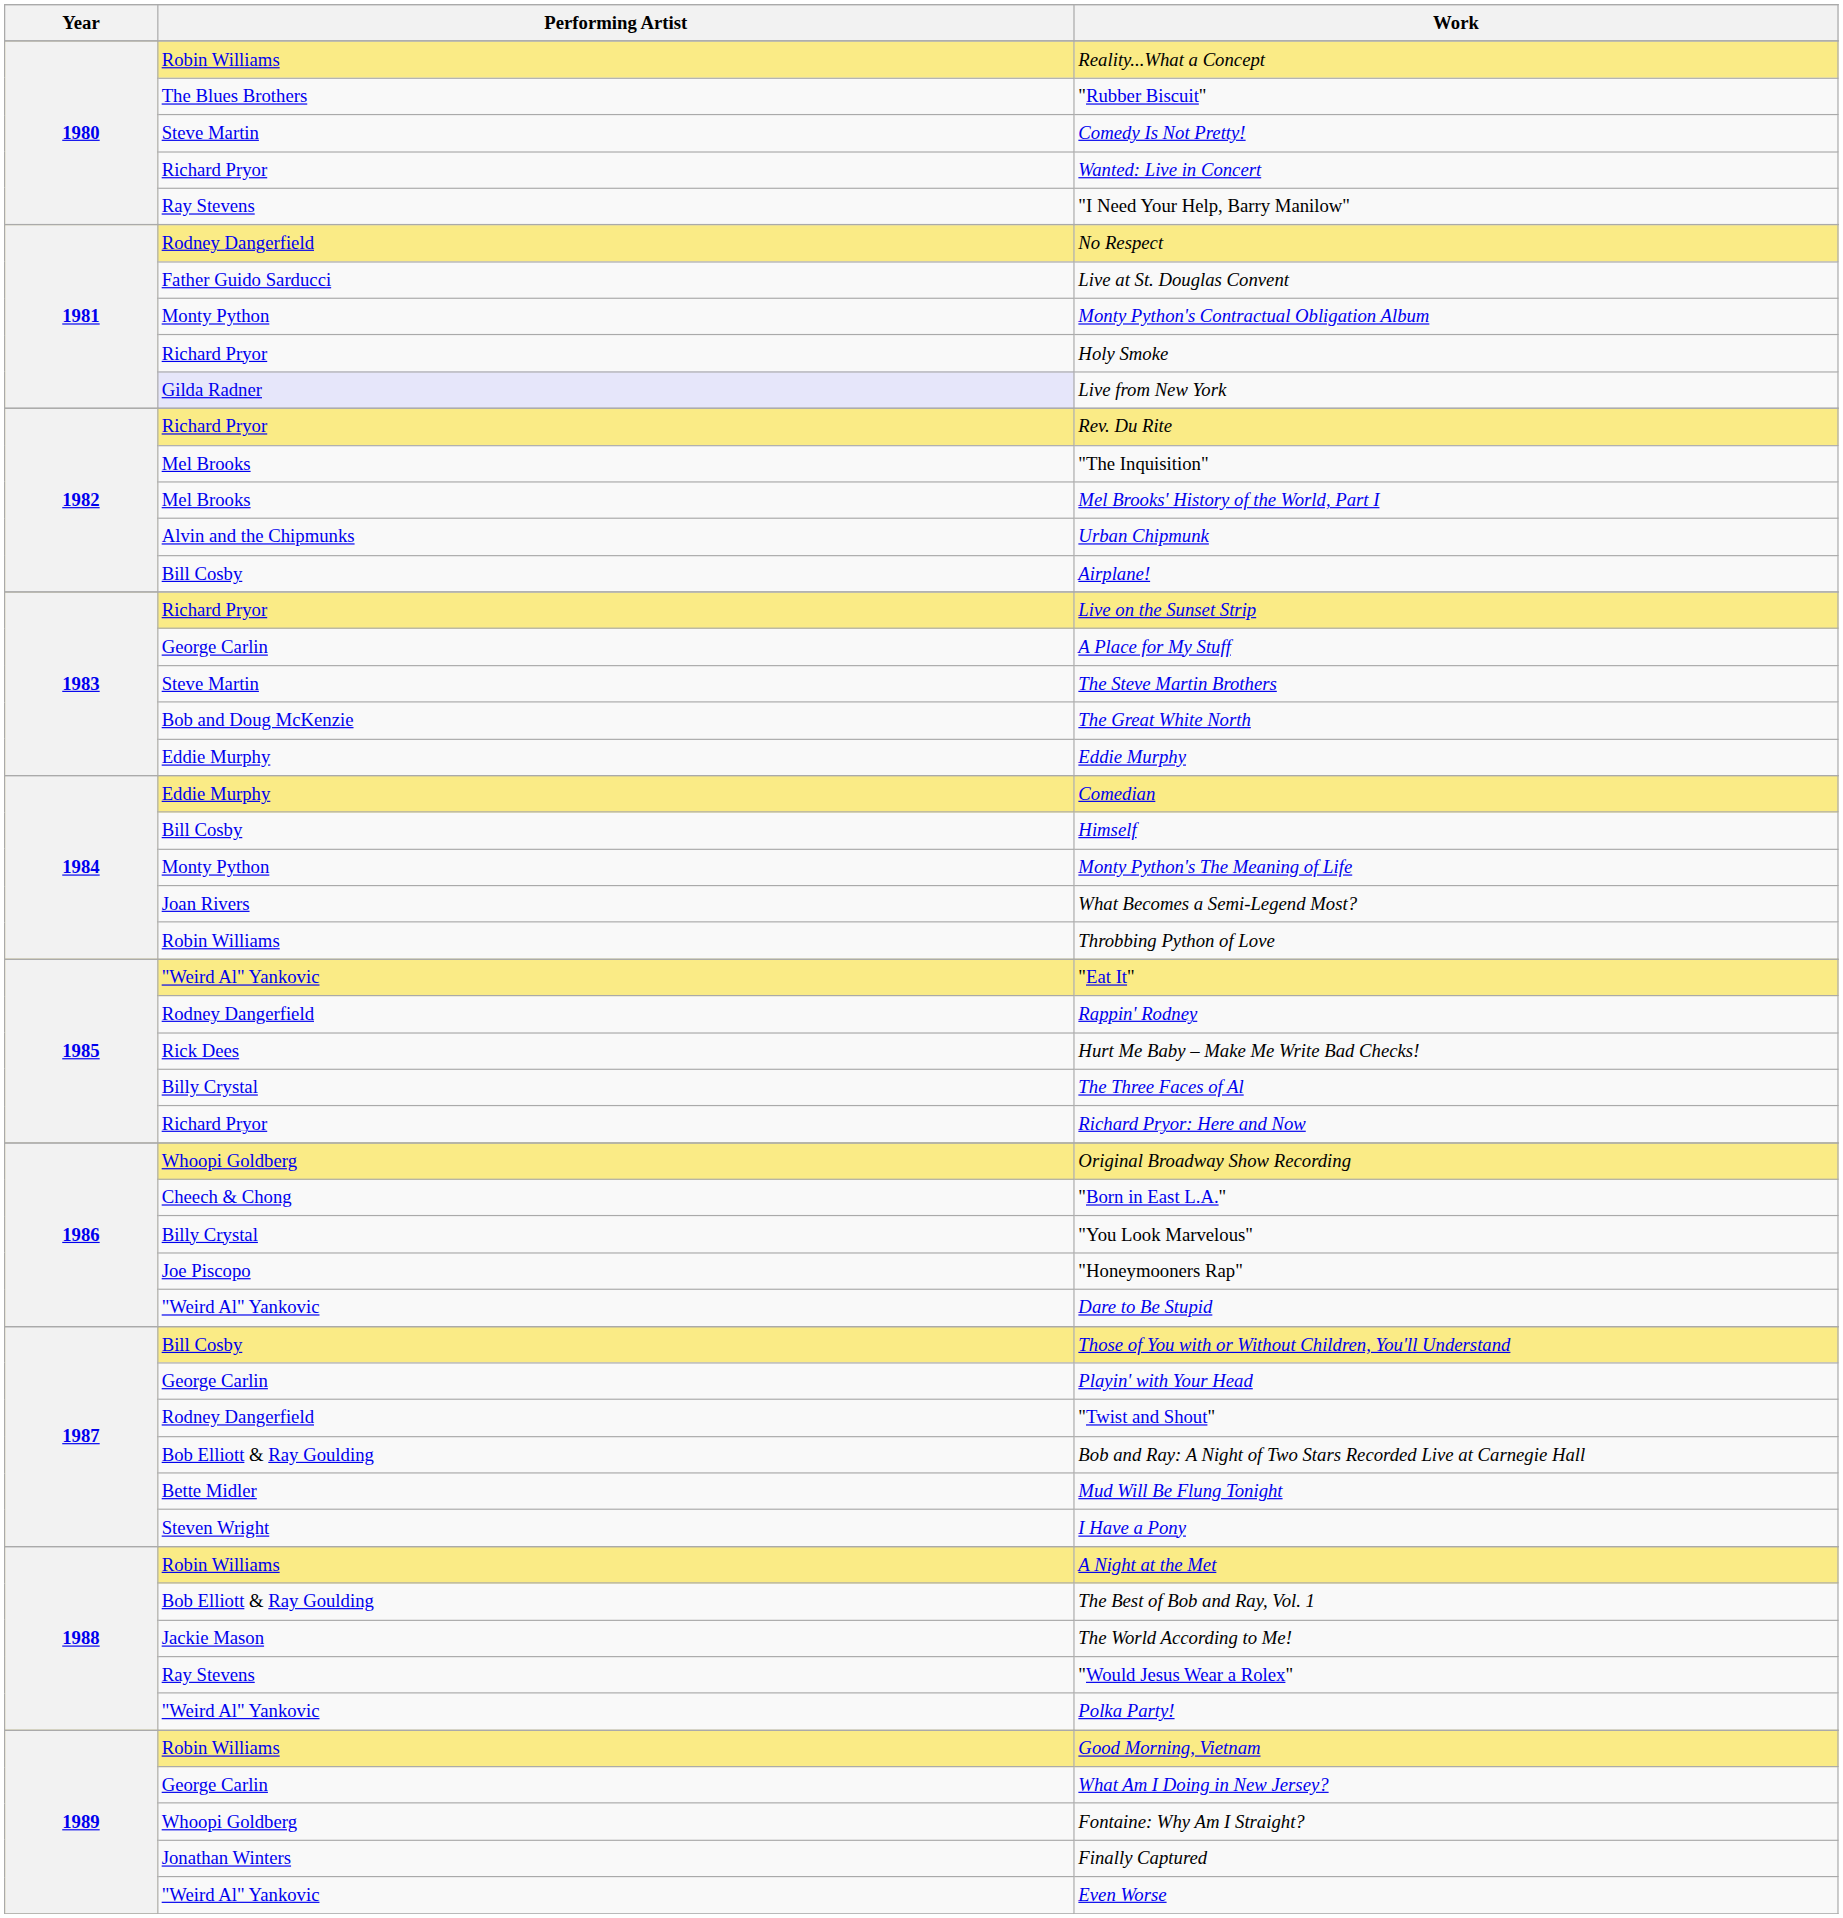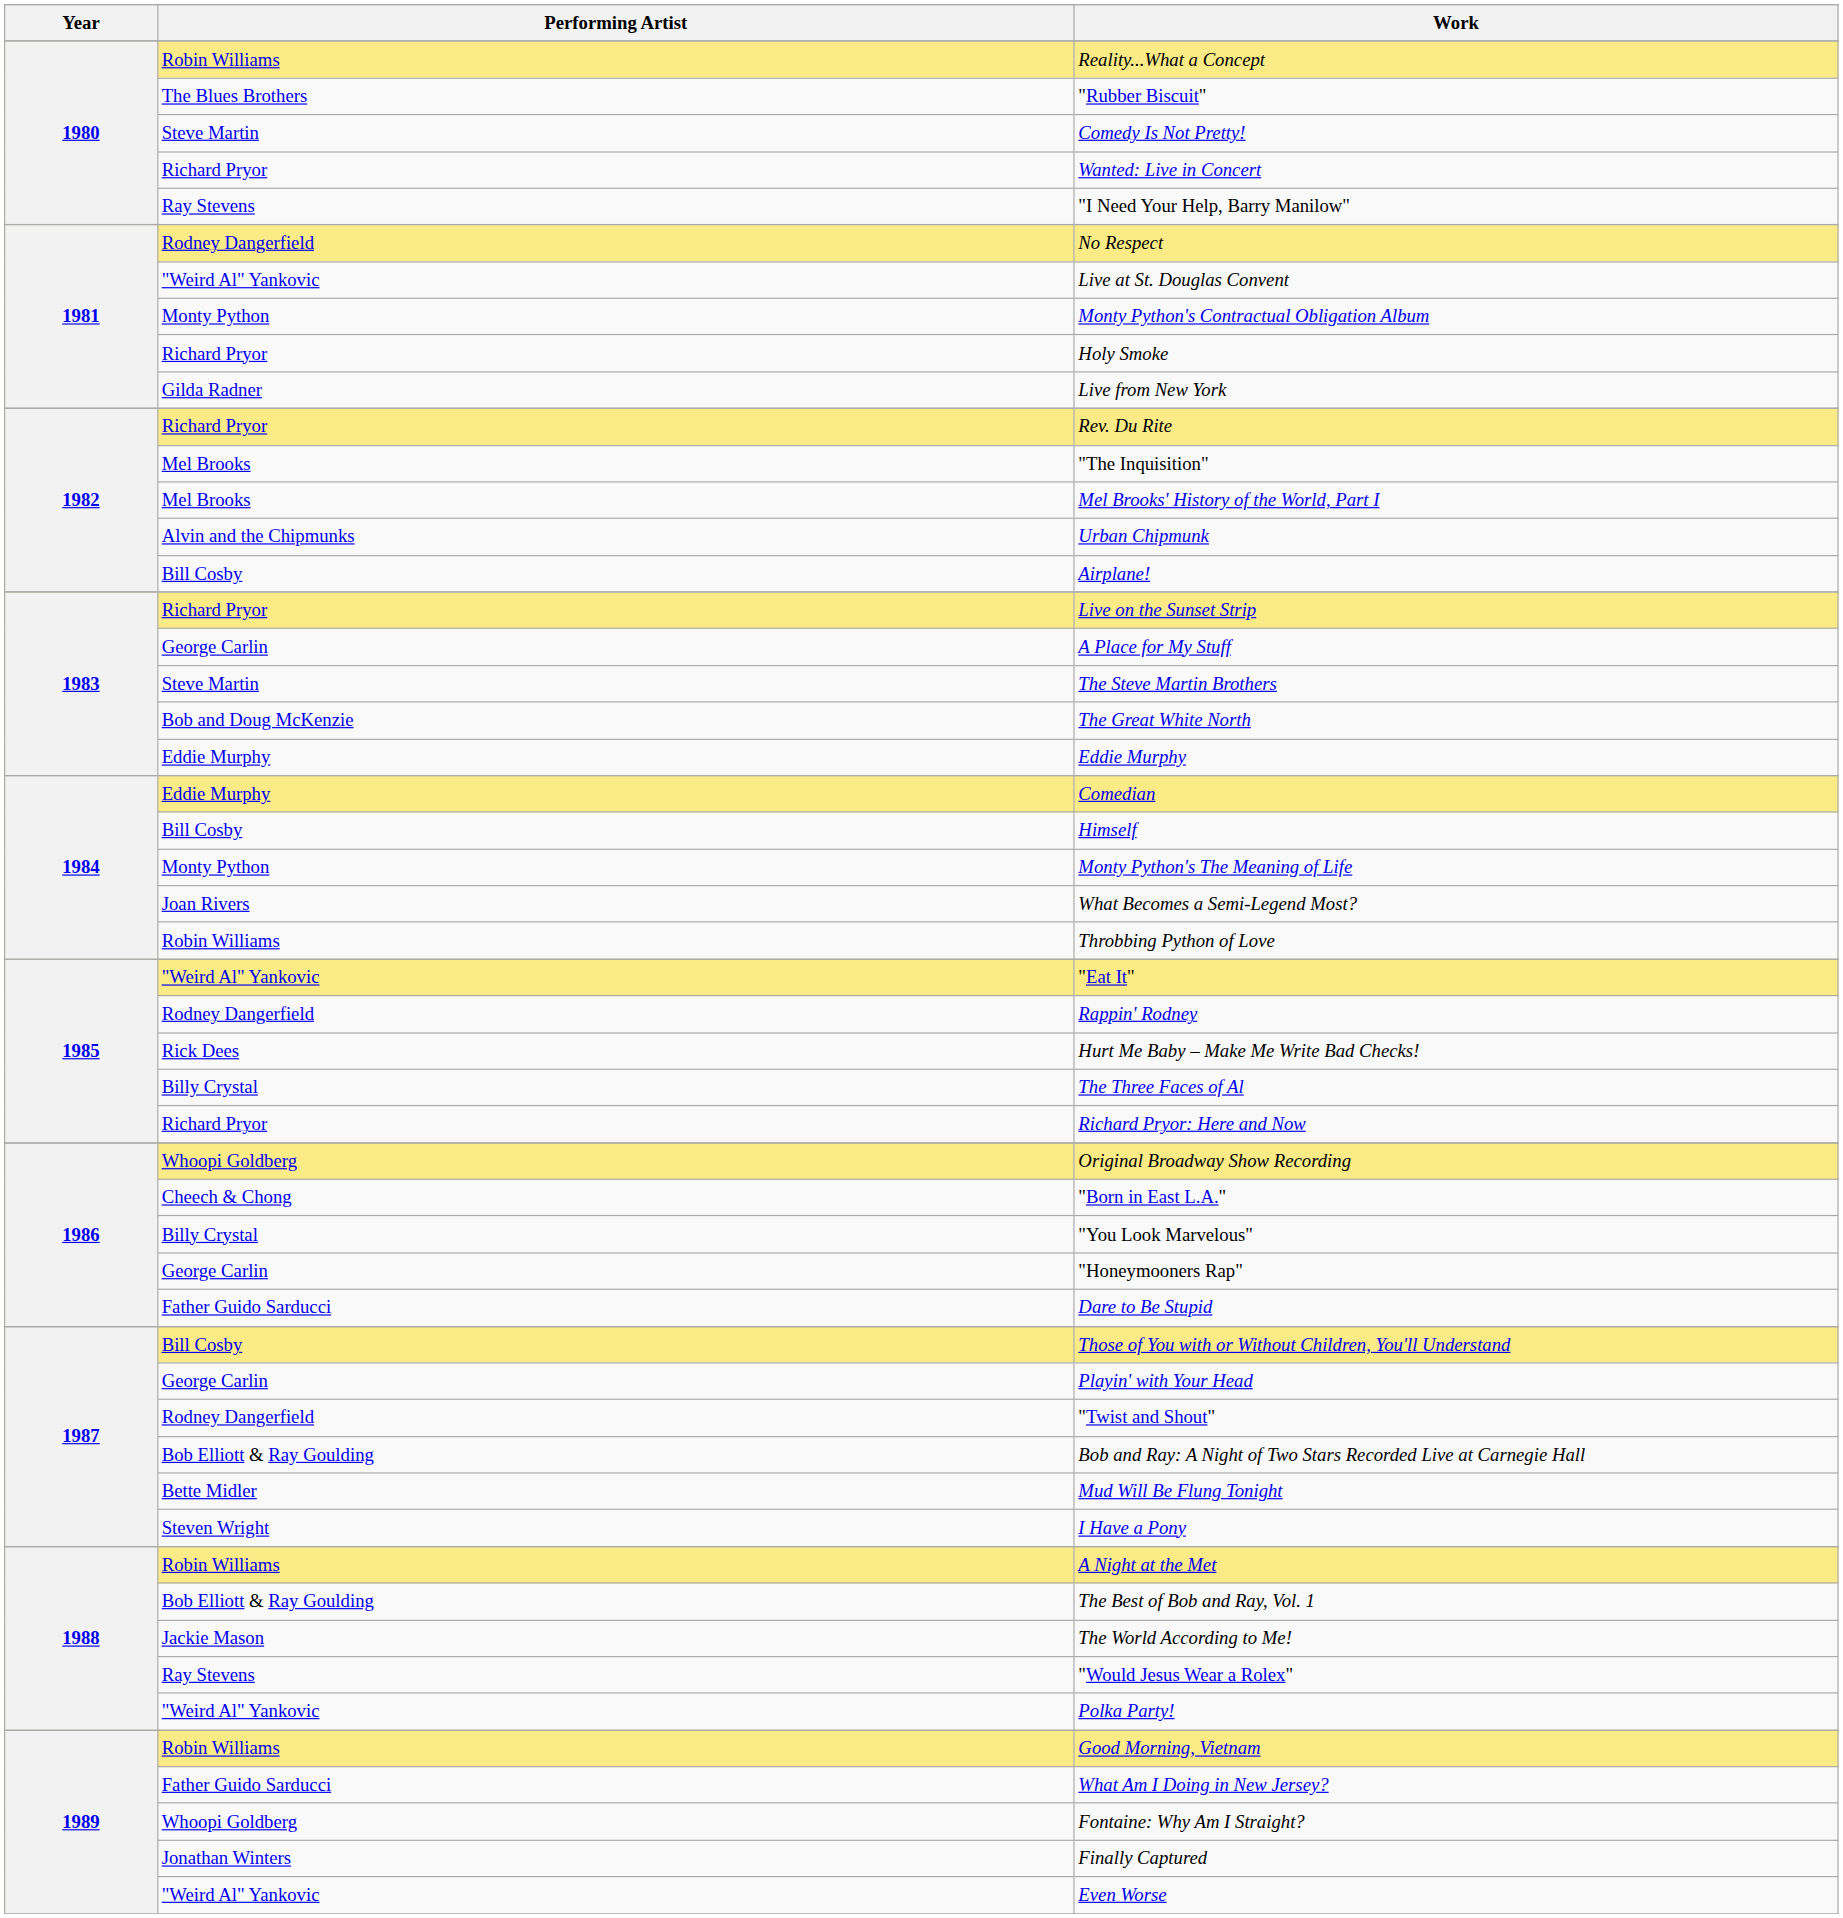Live at St. Douglas Convent | Performing Artist: Father Guido Sarducci -> "Weird Al" Yankovic
Live from New York | Performing Artist: lavender background -> no background
"Honeymooners Rap" | Performing Artist: Joe Piscopo -> George Carlin
Dare to Be Stupid | Performing Artist: "Weird Al" Yankovic -> Father Guido Sarducci
What Am I Doing in New Jersey? | Performing Artist: George Carlin -> Father Guido Sarducci
